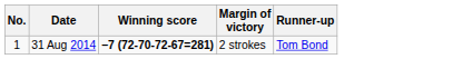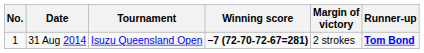+ column: Tournament | Isuzu Queensland Open
31 Aug 2014 | Runner-up: normal -> bold
